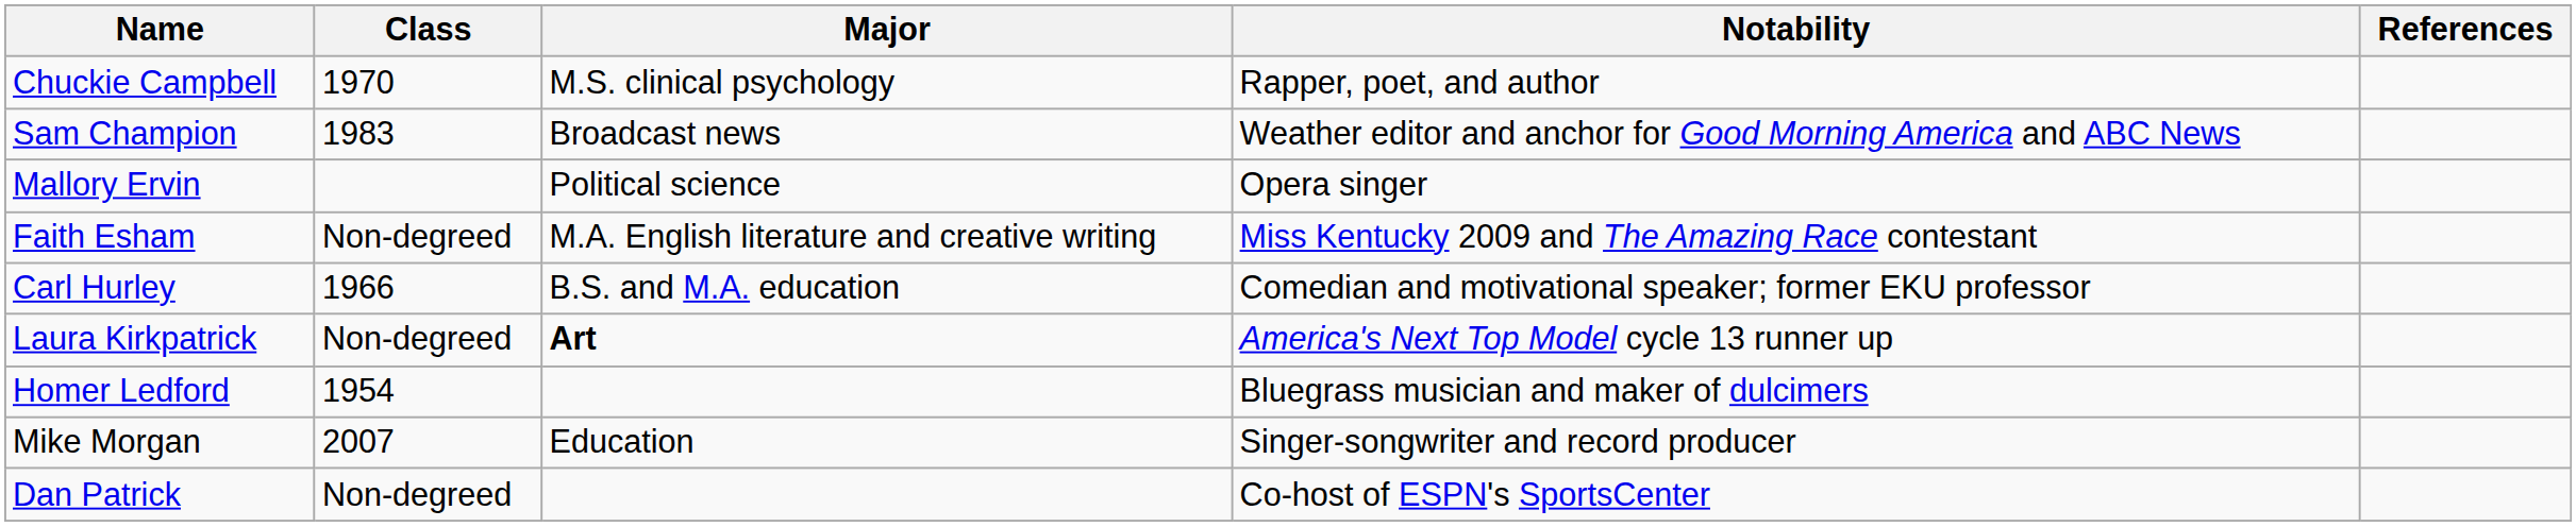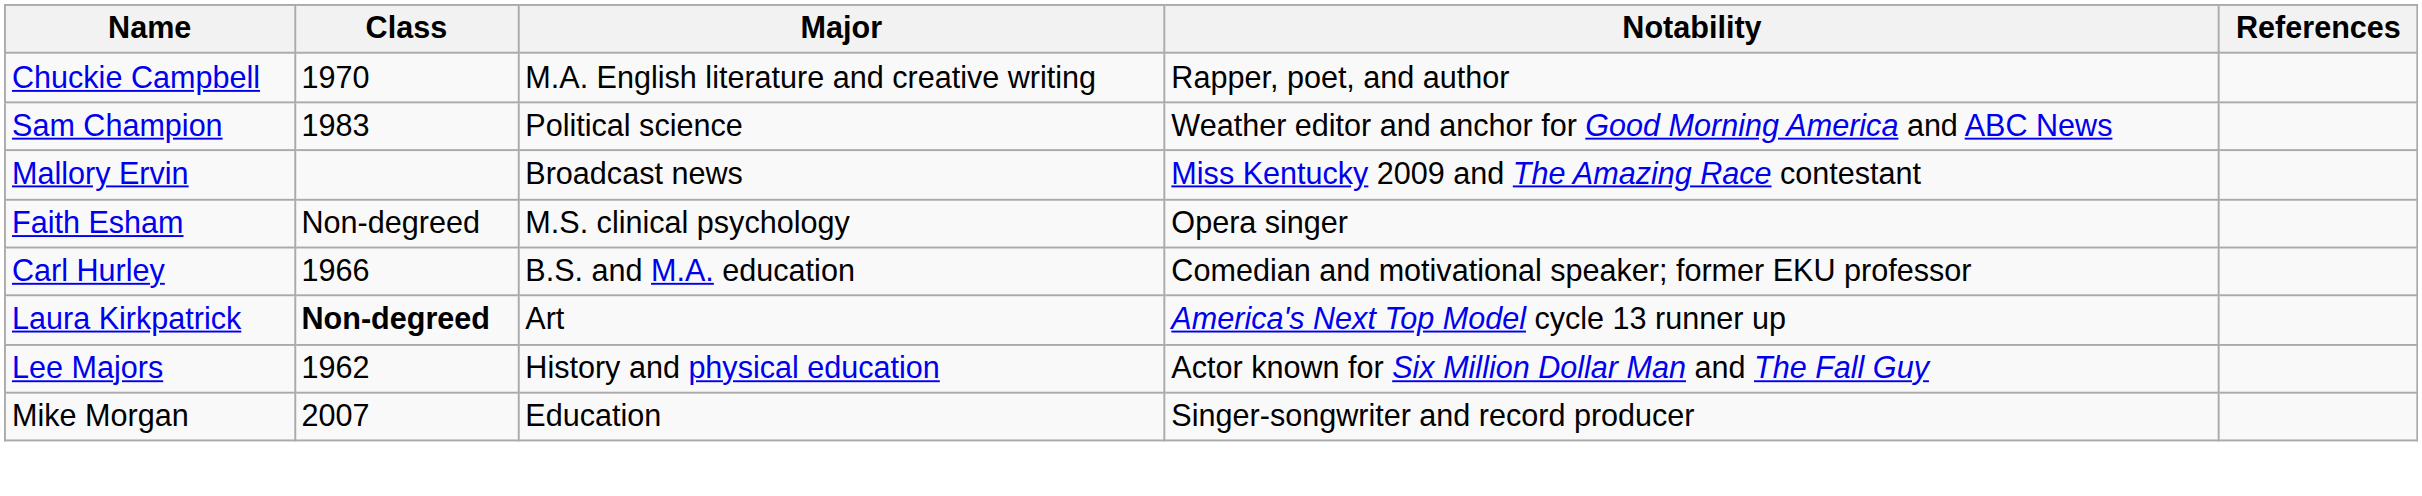Chuckie Campbell | Major: M.S. clinical psychology -> M.A. English literature and creative writing
Sam Champion | Major: Broadcast news -> Political science
Mallory Ervin | Major: Political science -> Broadcast news
Mallory Ervin | Notability: Opera singer -> Miss Kentucky 2009 and The Amazing Race contestant
Faith Esham | Major: M.A. English literature and creative writing -> M.S. clinical psychology
Faith Esham | Notability: Miss Kentucky 2009 and The Amazing Race contestant -> Opera singer
Laura Kirkpatrick | Class: normal -> bold
Laura Kirkpatrick | Major: bold -> normal
- row: Homer Ledford | 1954 | Bluegrass musician and maker of dulcimers
+ row: Lee Majors | 1962 | History and physical education | Actor known for Six Million Dollar Man and The Fall Guy
- row: Dan Patrick | Non-degreed | Co-host of ESPN's SportsCenter
